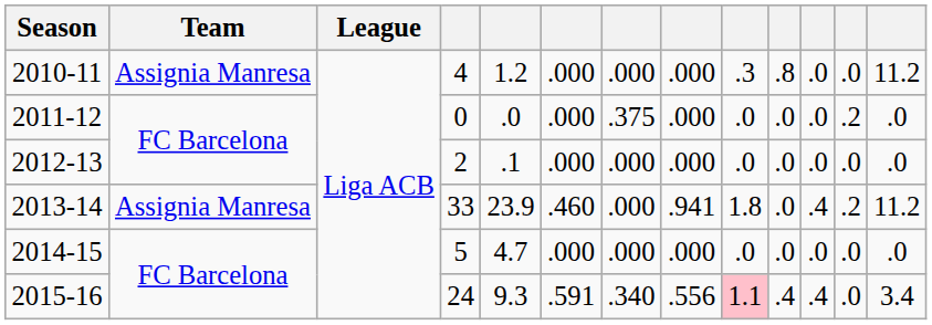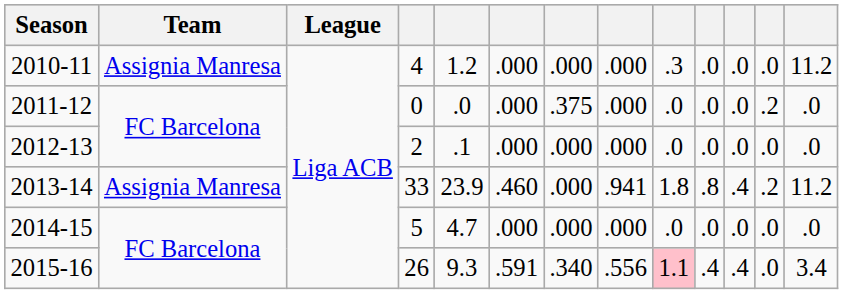2010-11 | column 10: .8 -> .0
2013-14 | column 10: .0 -> .8
2015-16 | column 4: 24 -> 26
